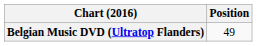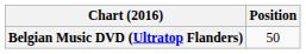Belgian Music DVD (Ultratop Flanders) | Position: 49 -> 50
